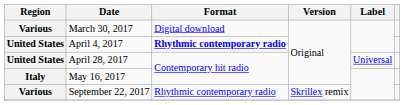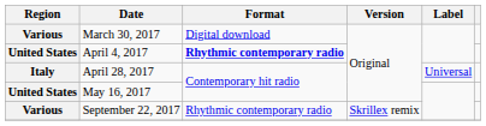April 28, 2017 | Region: United States -> Italy
May 16, 2017 | Region: Italy -> United States
